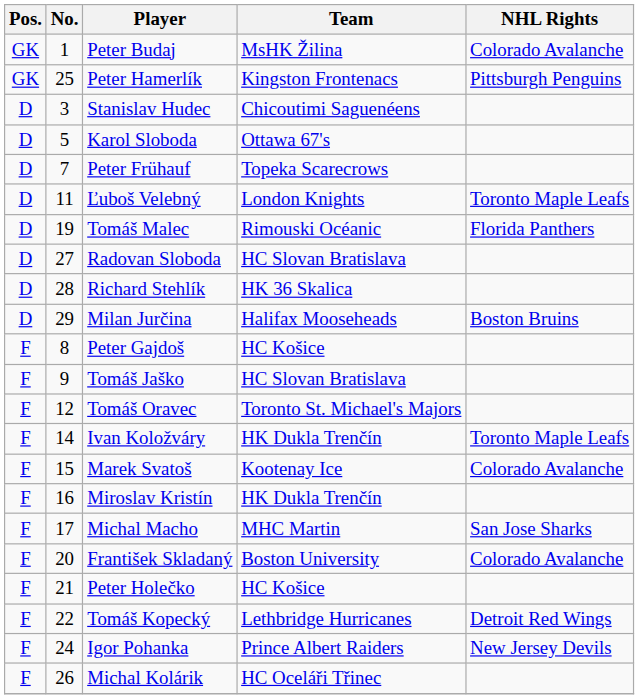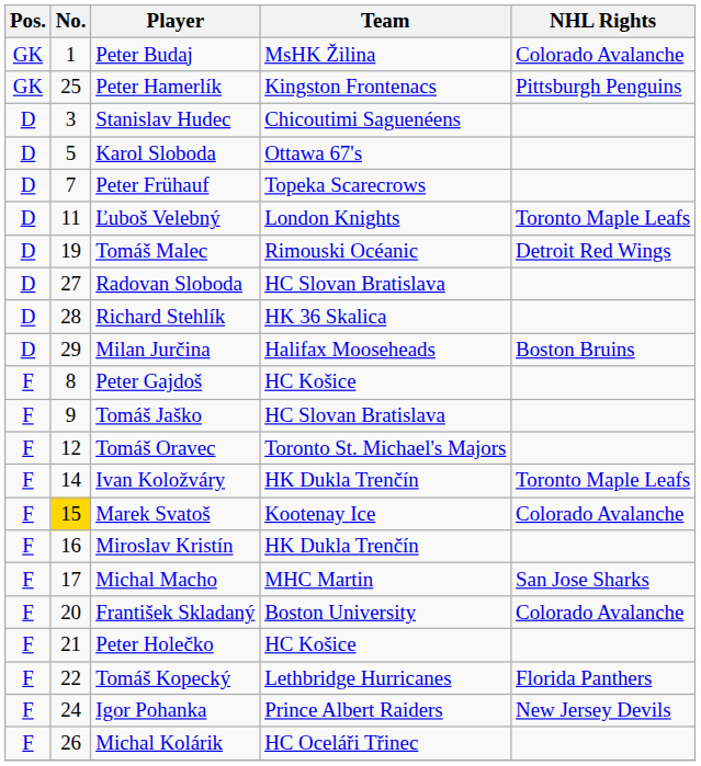Tomáš Malec | NHL Rights: Florida Panthers -> Detroit Red Wings
Marek Svatoš | No.: no background -> gold background
Tomáš Kopecký | NHL Rights: Detroit Red Wings -> Florida Panthers
